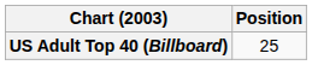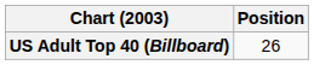US Adult Top 40 (Billboard) | Position: 25 -> 26
